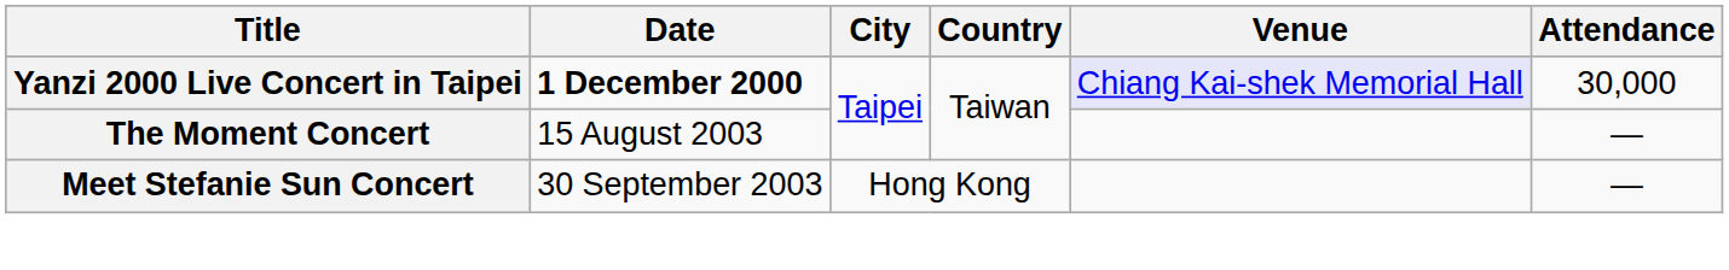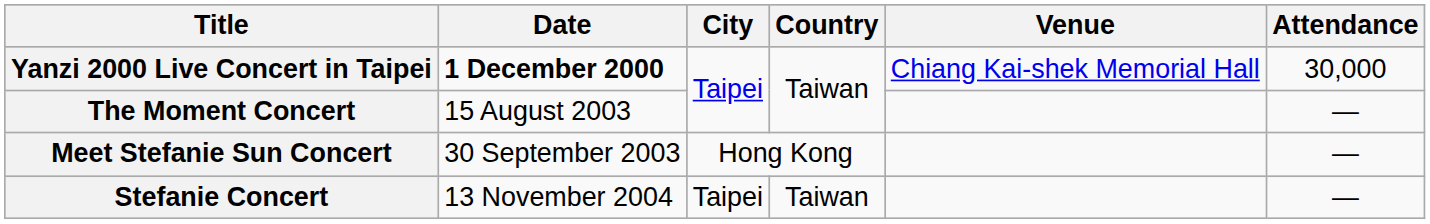Yanzi 2000 Live Concert in Taipei | Venue: lavender background -> no background
+ row: Stefanie Concert | 13 November 2004 | Taipei | Taiwan | —
